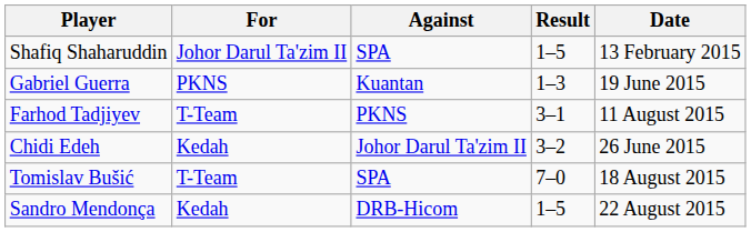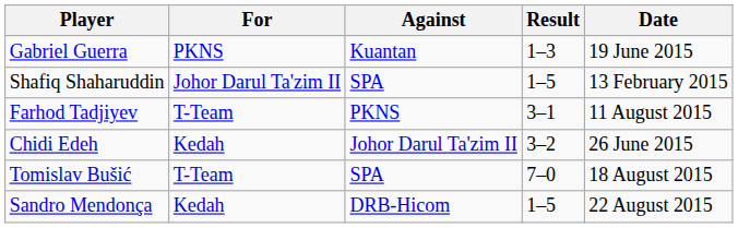rows swapped: Shafiq Shaharuddin <-> Gabriel Guerra
